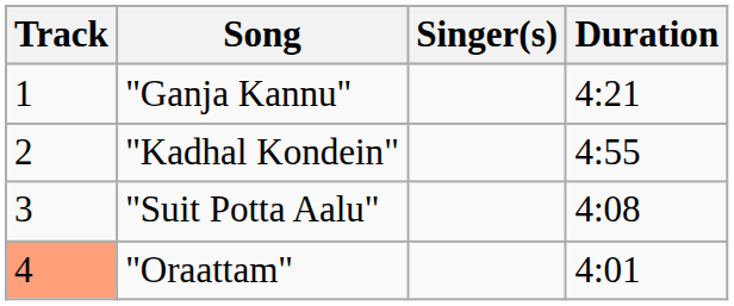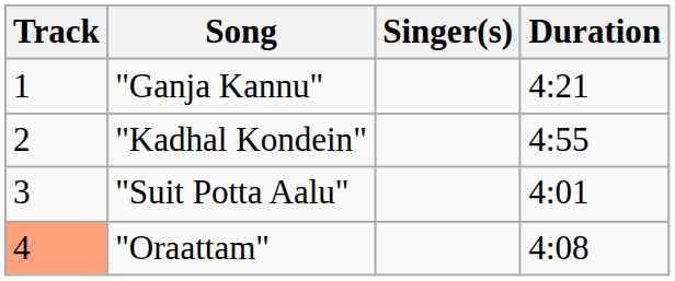"Suit Potta Aalu" | Duration: 4:08 -> 4:01
"Oraattam" | Duration: 4:01 -> 4:08
